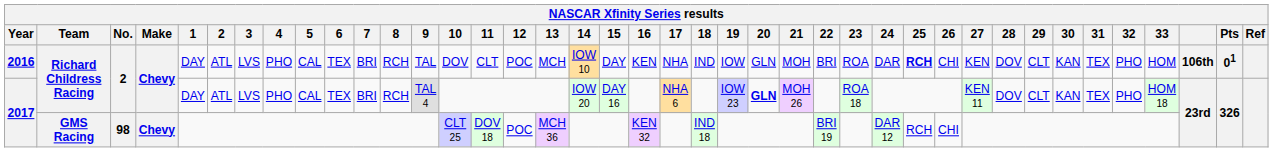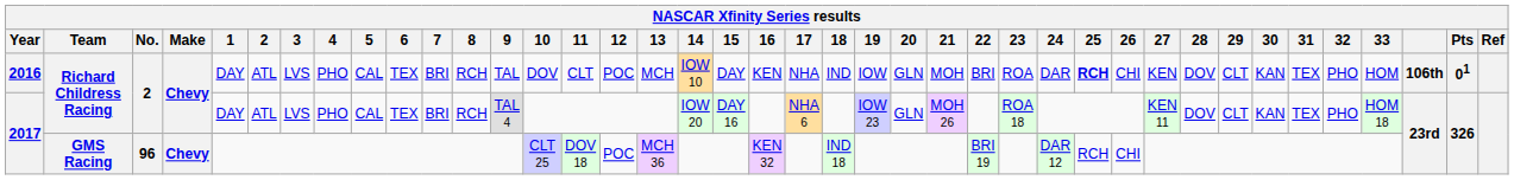2017 / Richard Childress Racing | 20: bold -> normal
2017 / GMS Racing | No.: 98 -> 96
